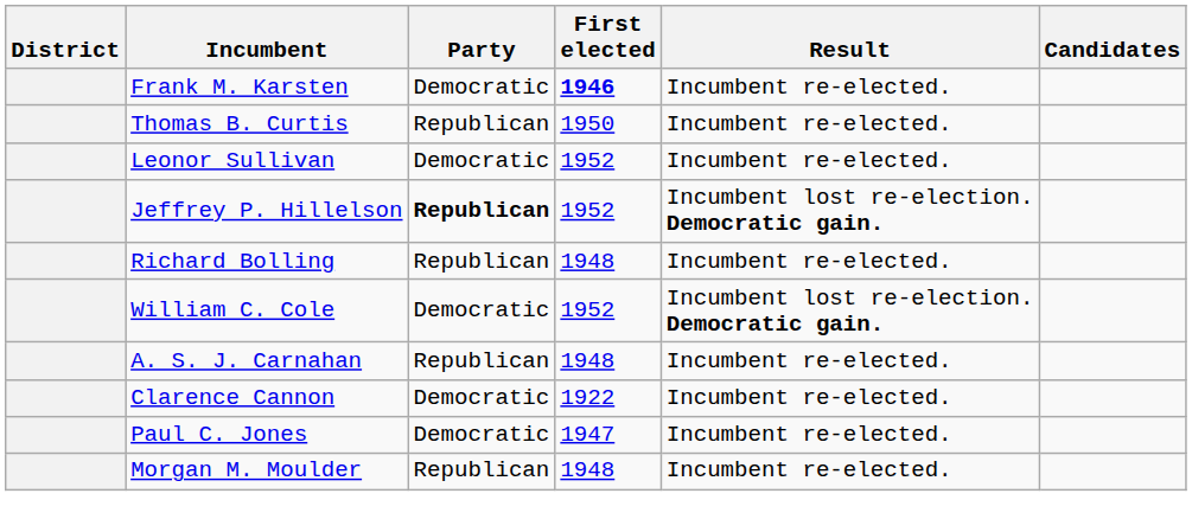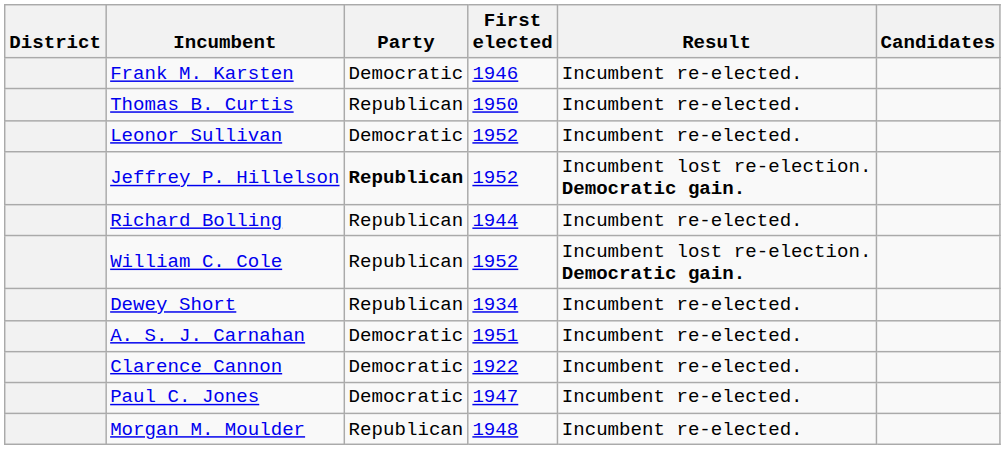Frank M. Karsten | First elected: bold -> normal
Richard Bolling | First elected: 1948 -> 1944
William C. Cole | Party: Democratic -> Republican
+ row: Dewey Short | Republican | 1934 | Incumbent re-elected.
A. S. J. Carnahan | Party: Republican -> Democratic
A. S. J. Carnahan | First elected: 1948 -> 1951
